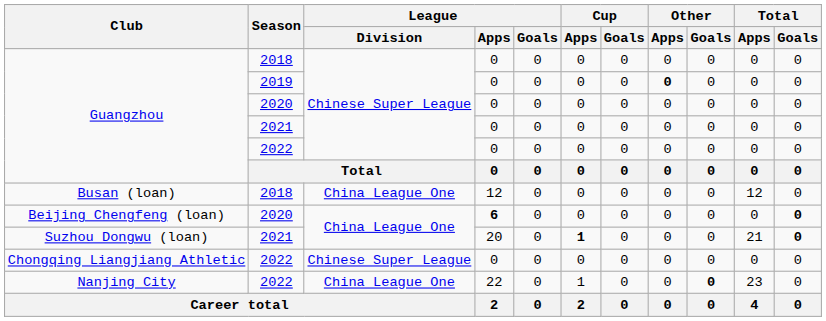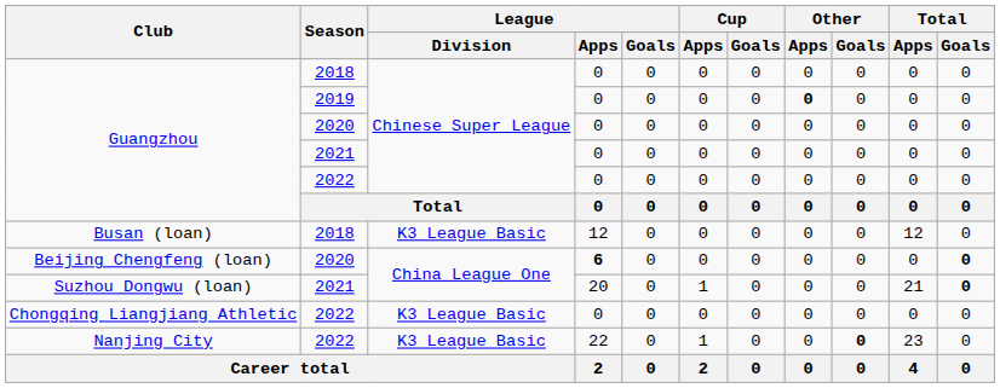Busan (loan) | League / Division: China League One -> K3 League Basic
Suzhou Dongwu (loan) | Cup / Apps: bold -> normal
Chongqing Liangjiang Athletic | League / Division: Chinese Super League -> K3 League Basic
Nanjing City | League / Division: China League One -> K3 League Basic
